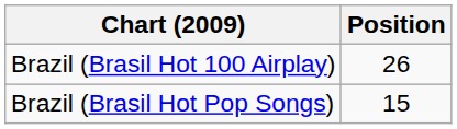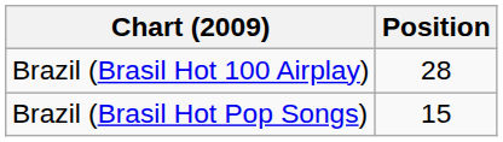Brazil (Brasil Hot 100 Airplay) | Position: 26 -> 28
